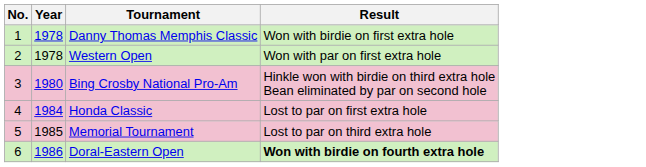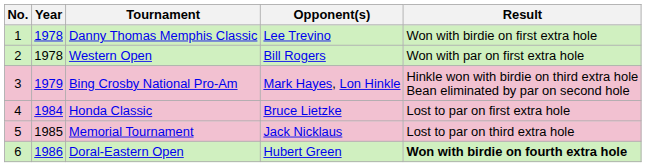+ column: Opponent(s) | Lee Trevino | Bill Rogers | Mark Hayes, Lon Hinkle | Bruce Lietzke | Jack Nicklaus | Hubert Green
Bing Crosby National Pro-Am | Year: 1980 -> 1979
